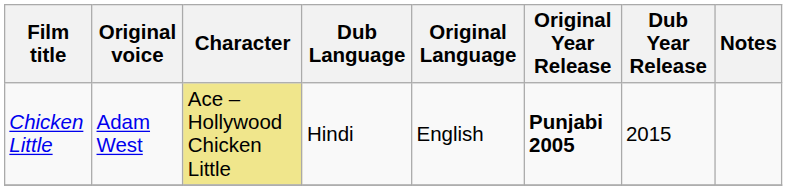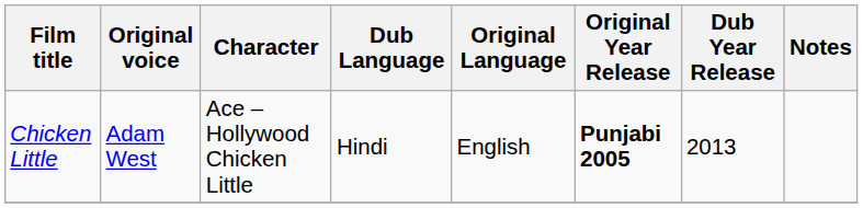Chicken Little | Character: khaki background -> no background
Chicken Little | Dub Year Release: 2015 -> 2013
